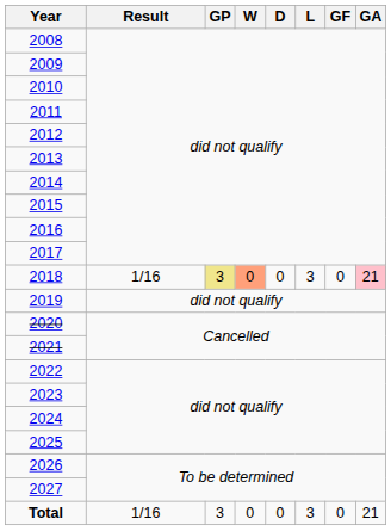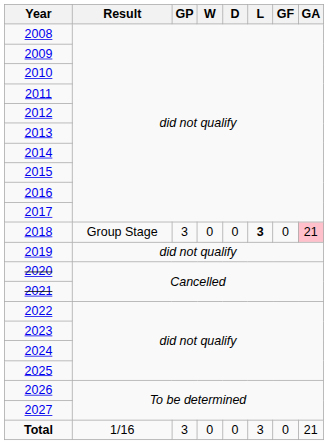2018 | Result: 1/16 -> Group Stage
2018 | GP: khaki background -> no background
2018 | W: lightsalmon background -> no background
2018 | L: normal -> bold
